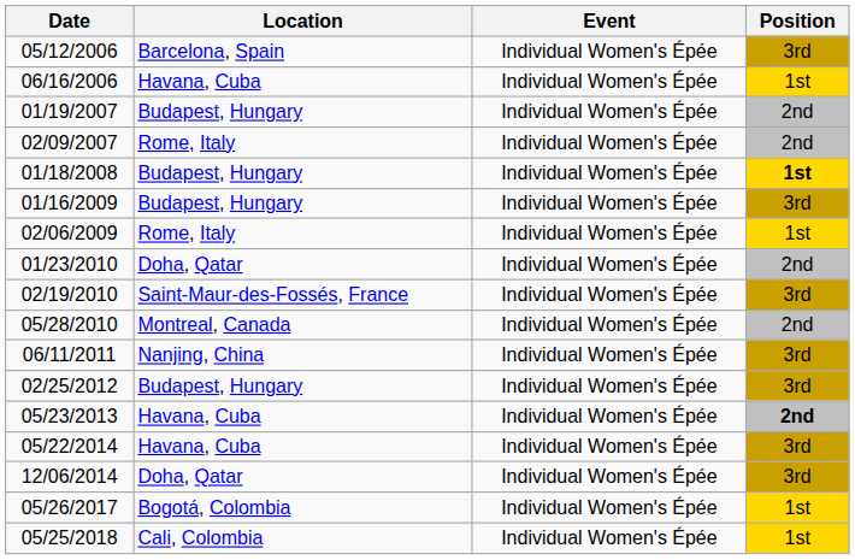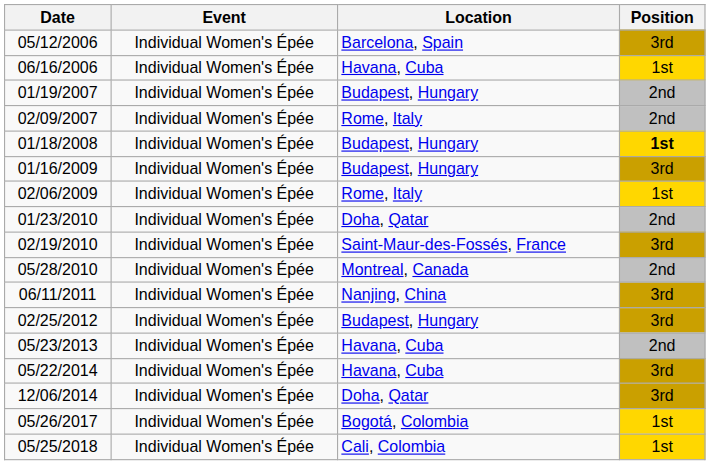columns swapped: Location <-> Event
05/23/2013 | Position: bold -> normal
